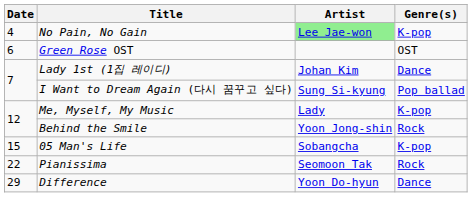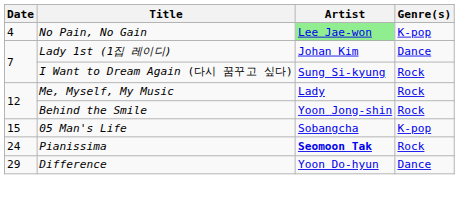- row: 6 | Green Rose OST | OST
I Want to Dream Again (다시 꿈꾸고 싶다) | Genre(s): Pop ballad -> Rock
Me, Myself, My Music | Genre(s): K-pop -> Rock
Pianissima | Date: 22 -> 24
Pianissima | Artist: normal -> bold
